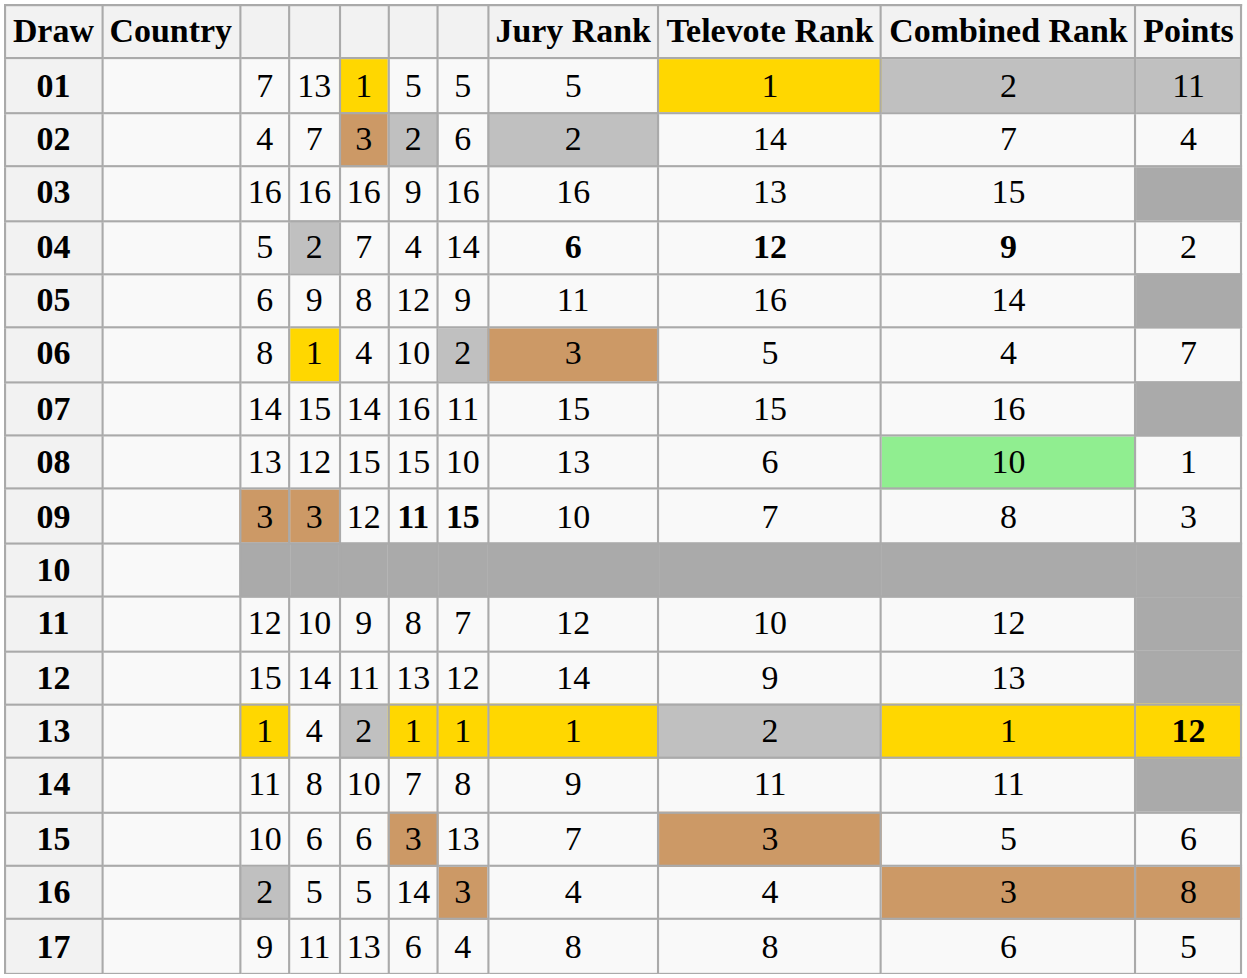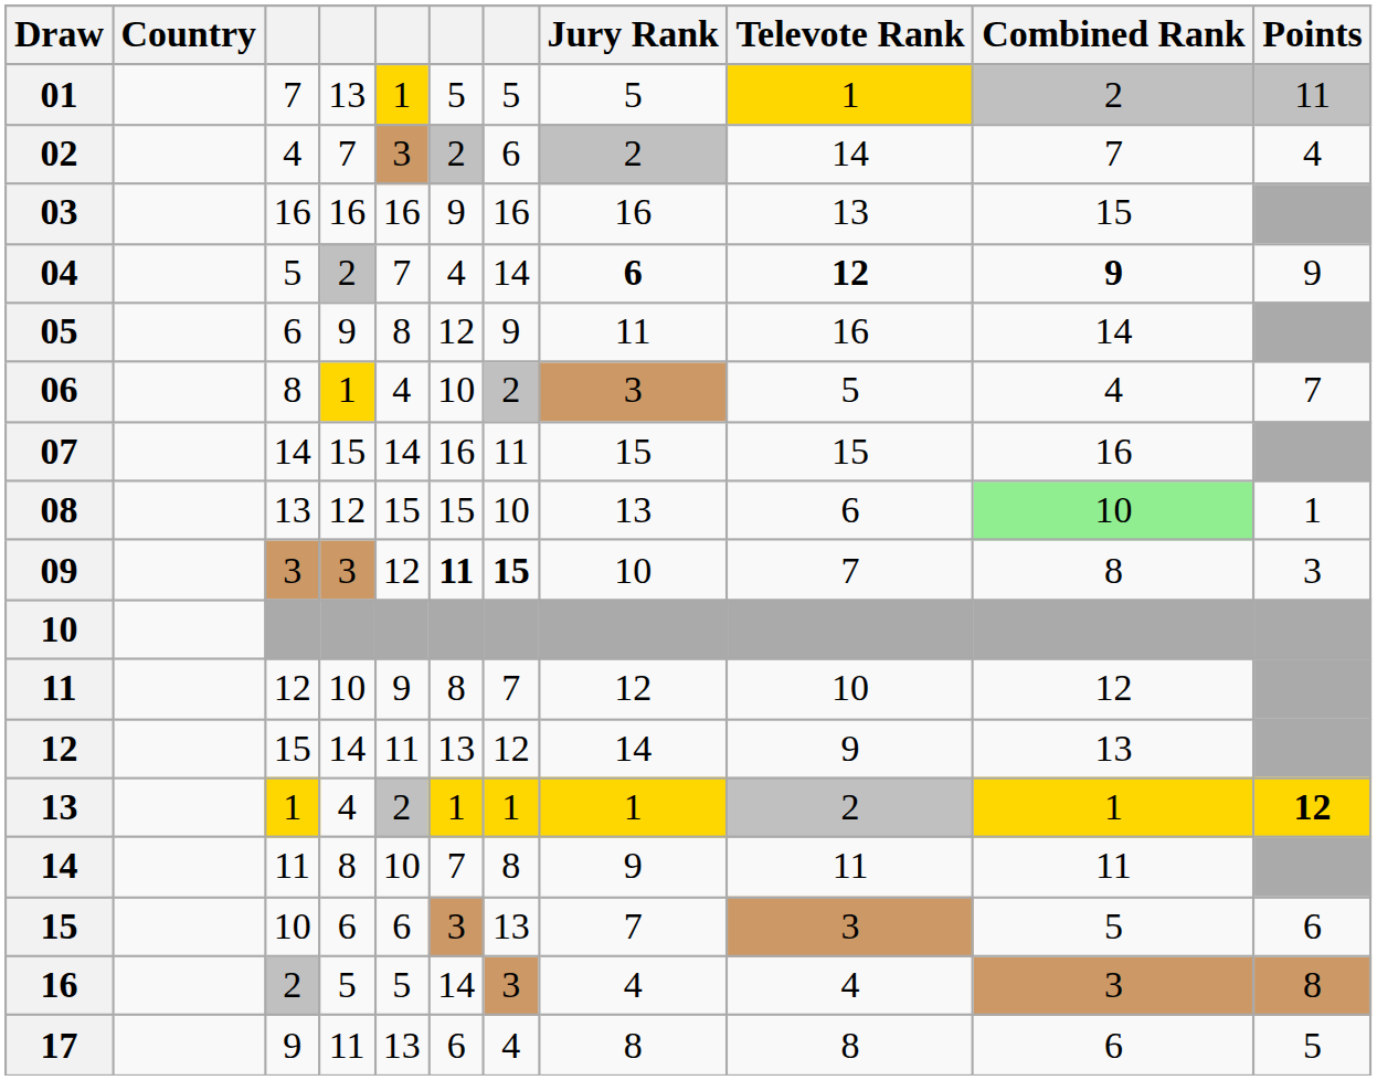04 | Points: 2 -> 9
